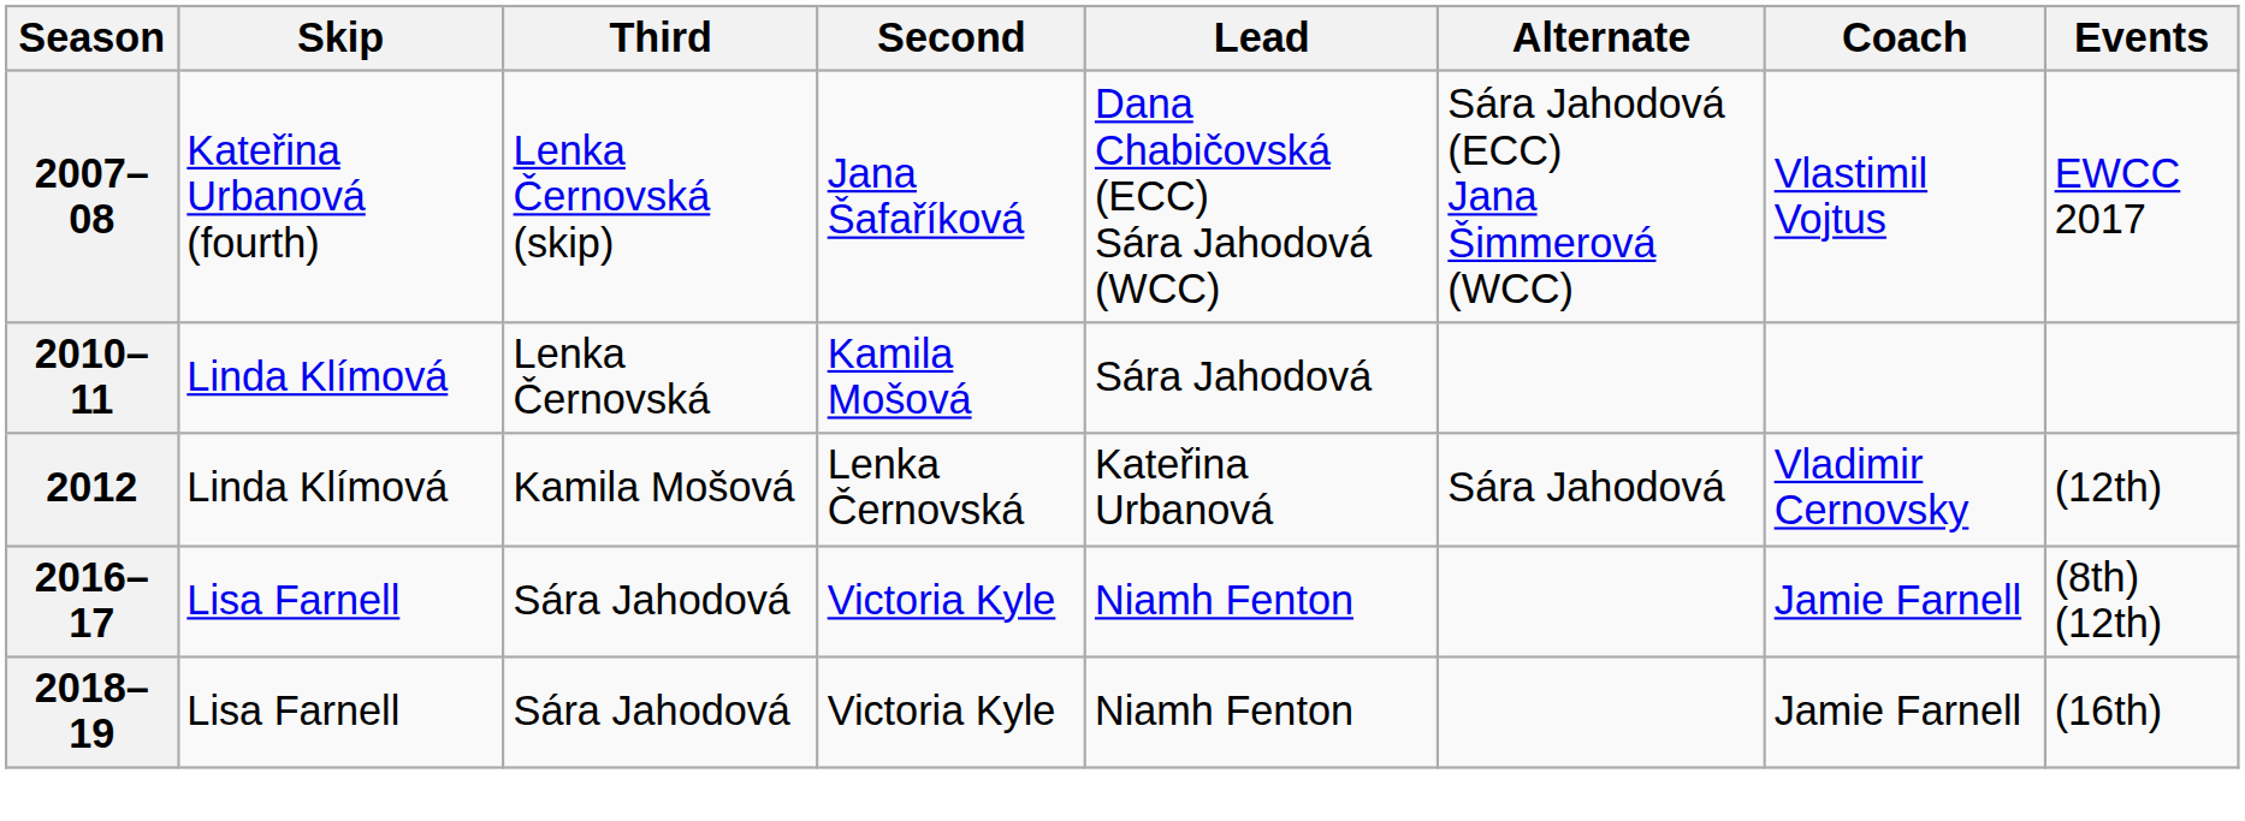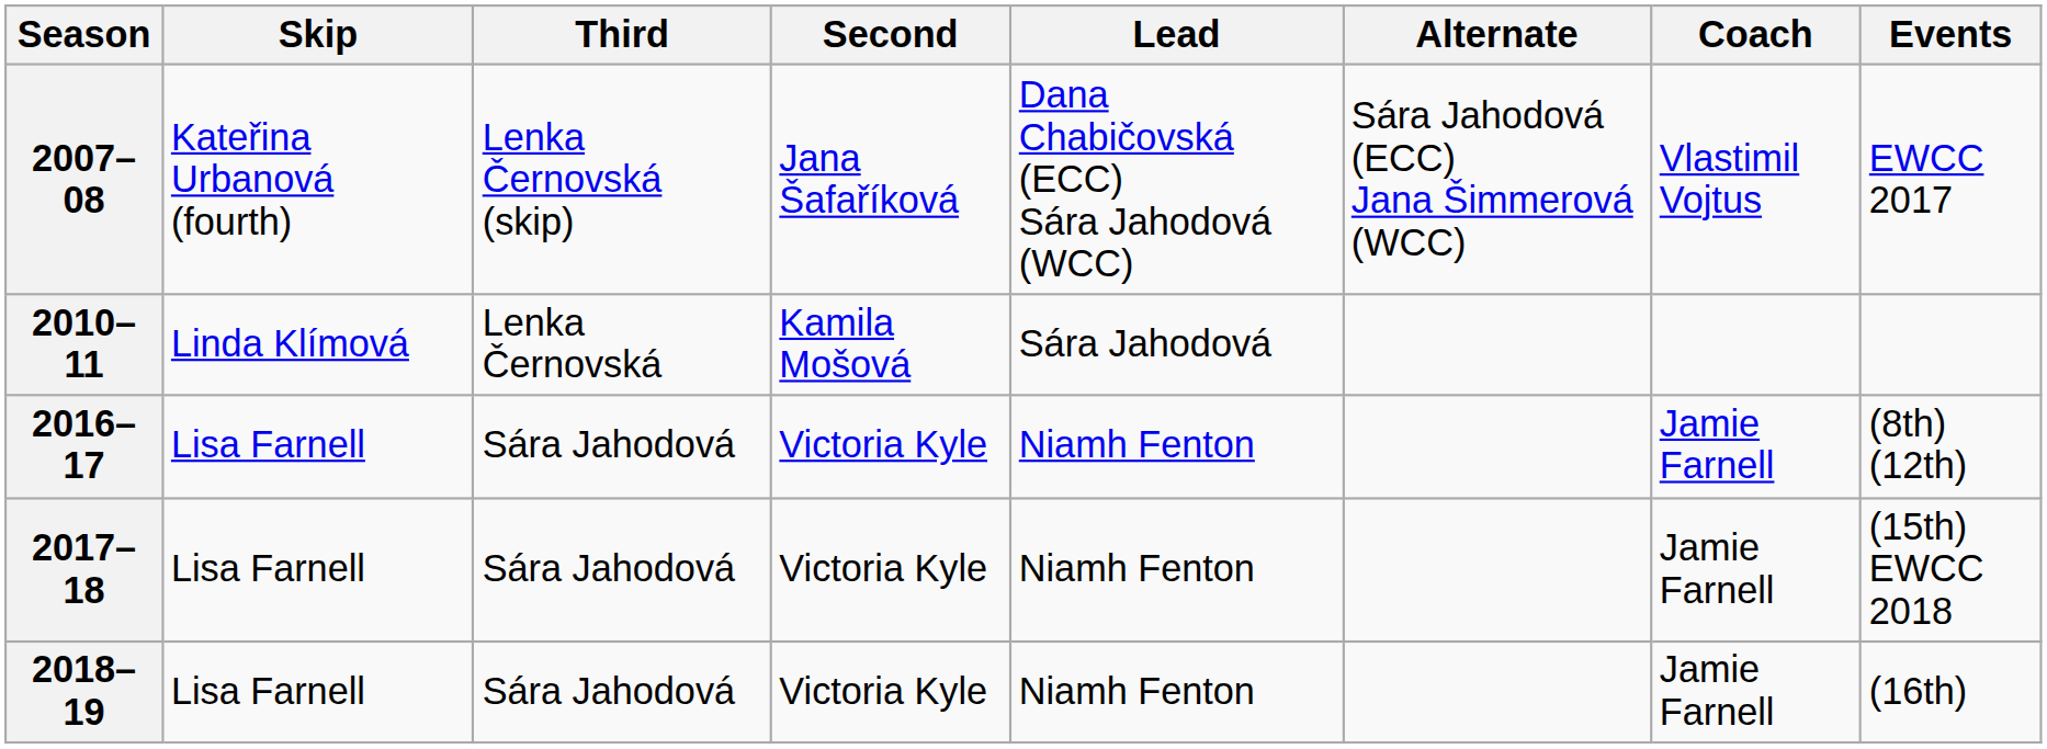- row: 2012 | Linda Klímová | Kamila Mošová | Lenka Černovská | Kateřina Urbanová | Sára Jahodová | Vladimir Cernovsky | (12th)
+ row: 2017–18 | Lisa Farnell | Sára Jahodová | Victoria Kyle | Niamh Fenton | Jamie Farnell | (15th) EWCC 2018
